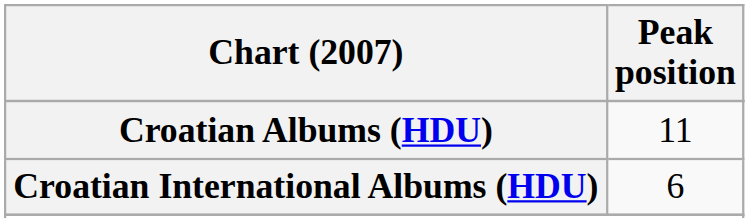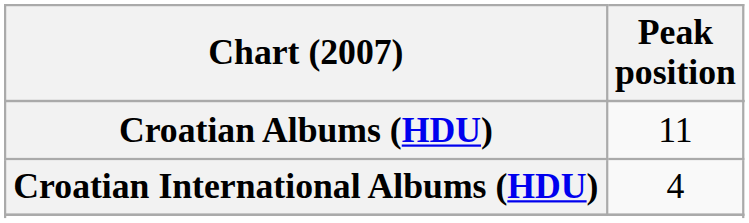Croatian International Albums (HDU) | Peak position: 6 -> 4
